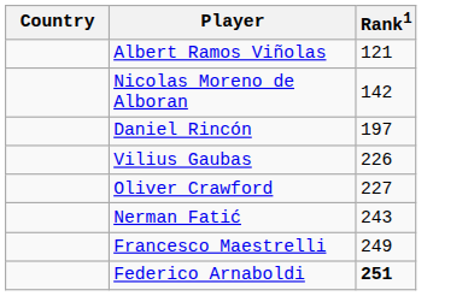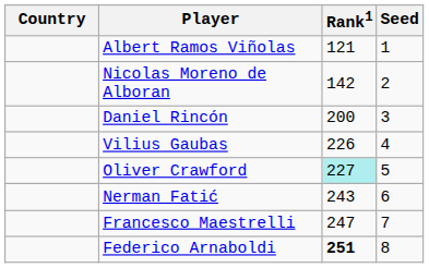+ column: Seed | 1 | 2 | 3 | 4 | 5 | 6 | 7 | 8
Daniel Rincón | Rank1: 197 -> 200
Oliver Crawford | Rank1: no background -> paleturquoise background
Francesco Maestrelli | Rank1: 249 -> 247
